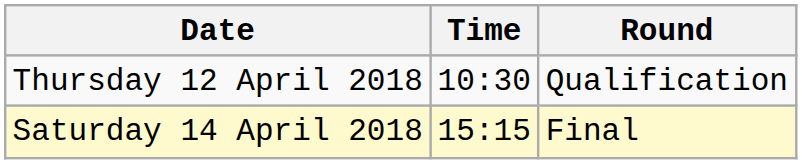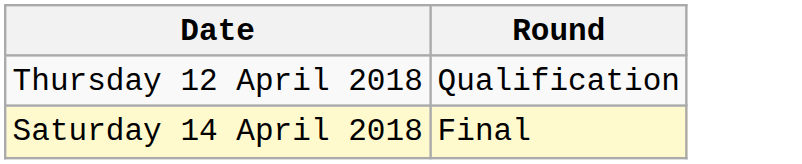- column: Time | 10:30 | 15:15
